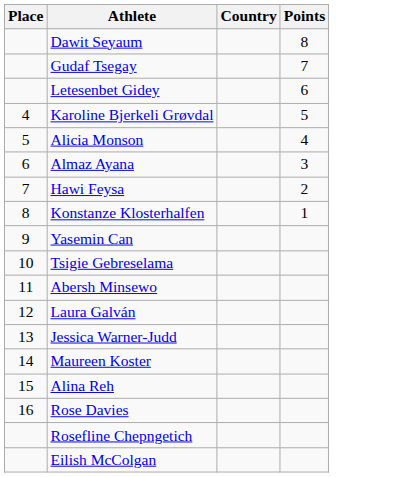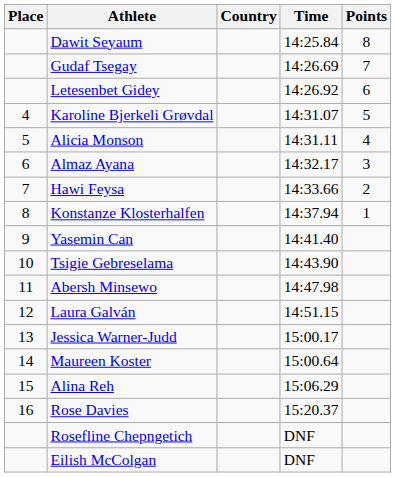+ column: Time | 14:25.84 | 14:26.69 | 14:26.92 | 14:31.07 | 14:31.11 | 14:32.17 | 14:33.66 | 14:37.94 | 14:41.40 | 14:43.90 | 14:47.98 | 14:51.15 | 15:00.17 | 15:00.64 | 15:06.29 | 15:20.37 | DNF | DNF
